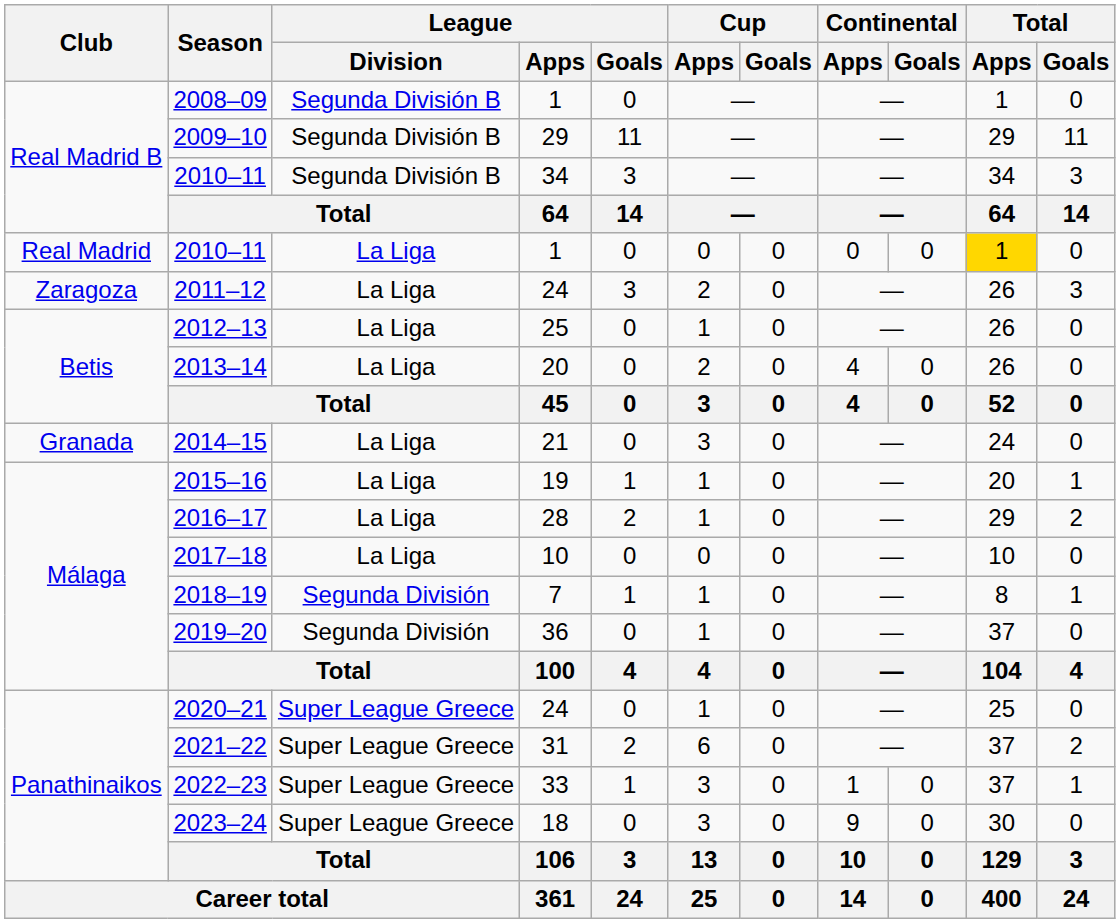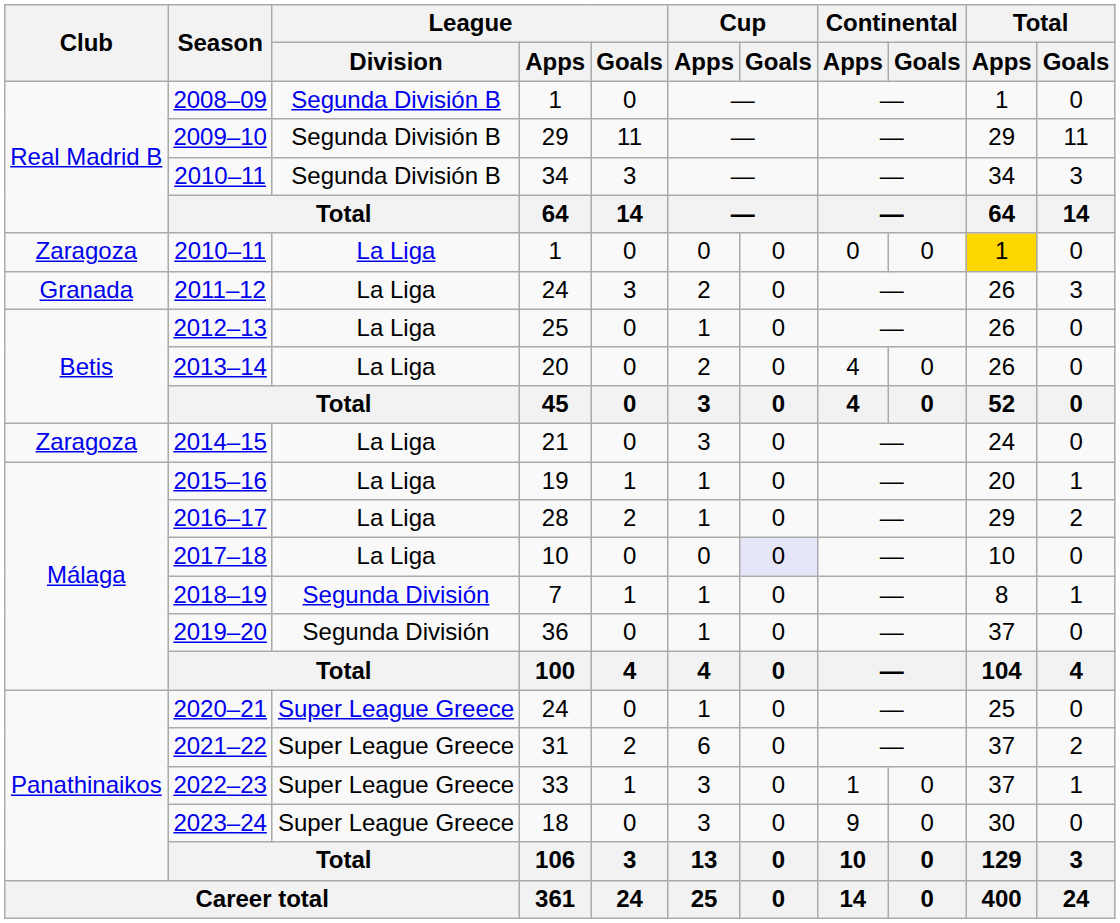2010–11 / 1 | Club: Real Madrid -> Zaragoza
2011–12 | Club: Zaragoza -> Granada
2014–15 | Club: Granada -> Zaragoza
2017–18 | Cup / Goals: no background -> lavender background
